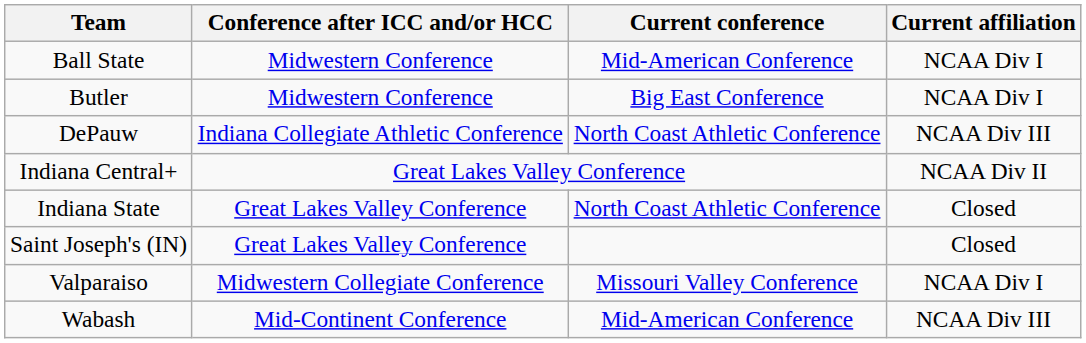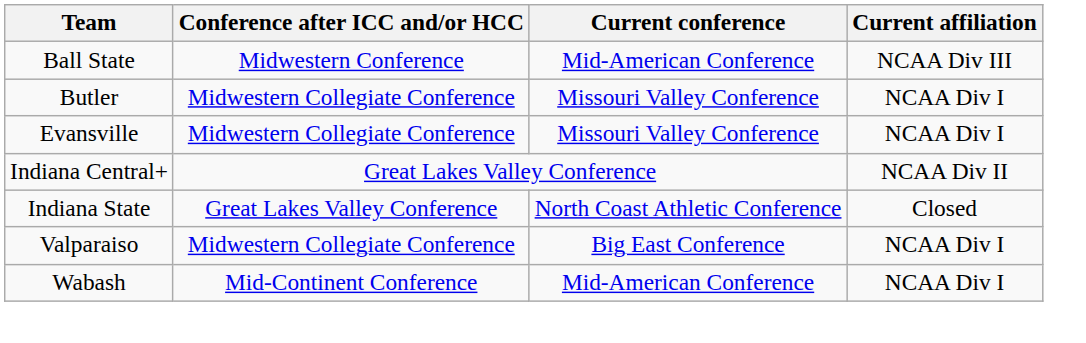Ball State | Current affiliation: NCAA Div I -> NCAA Div III
Butler | Conference after ICC and/or HCC: Midwestern Conference -> Midwestern Collegiate Conference
Butler | Current conference: Big East Conference -> Missouri Valley Conference
- row: DePauw | Indiana Collegiate Athletic Conference | North Coast Athletic Conference | NCAA Div III
+ row: Evansville | Midwestern Collegiate Conference | Missouri Valley Conference | NCAA Div I
- row: Saint Joseph's (IN) | Great Lakes Valley Conference | Closed
Valparaiso | Current conference: Missouri Valley Conference -> Big East Conference
Wabash | Current affiliation: NCAA Div III -> NCAA Div I
